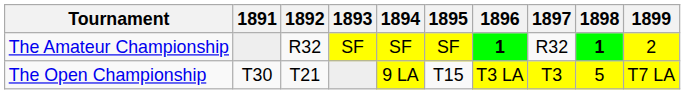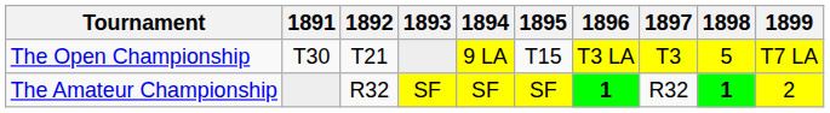rows swapped: The Open Championship <-> The Amateur Championship
